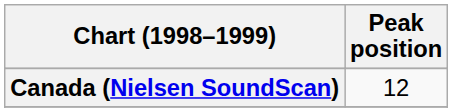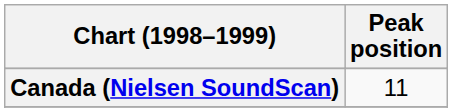Canada (Nielsen SoundScan) | Peak position: 12 -> 11
